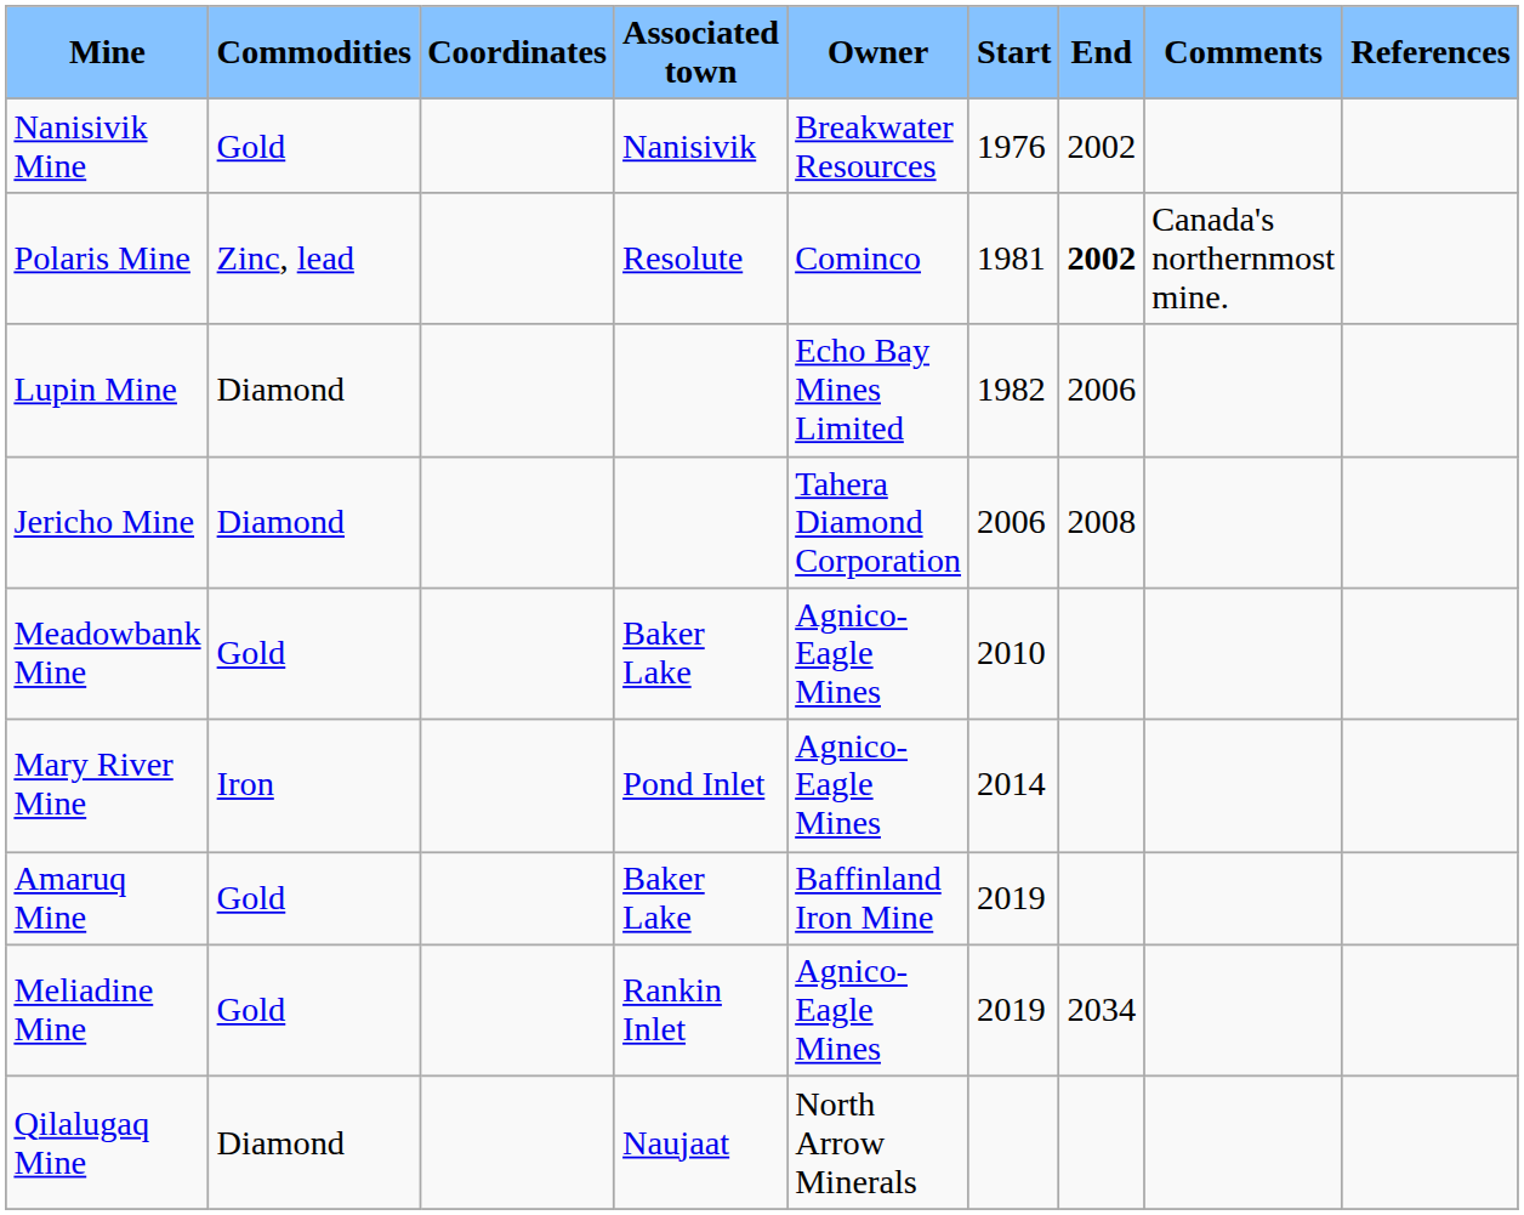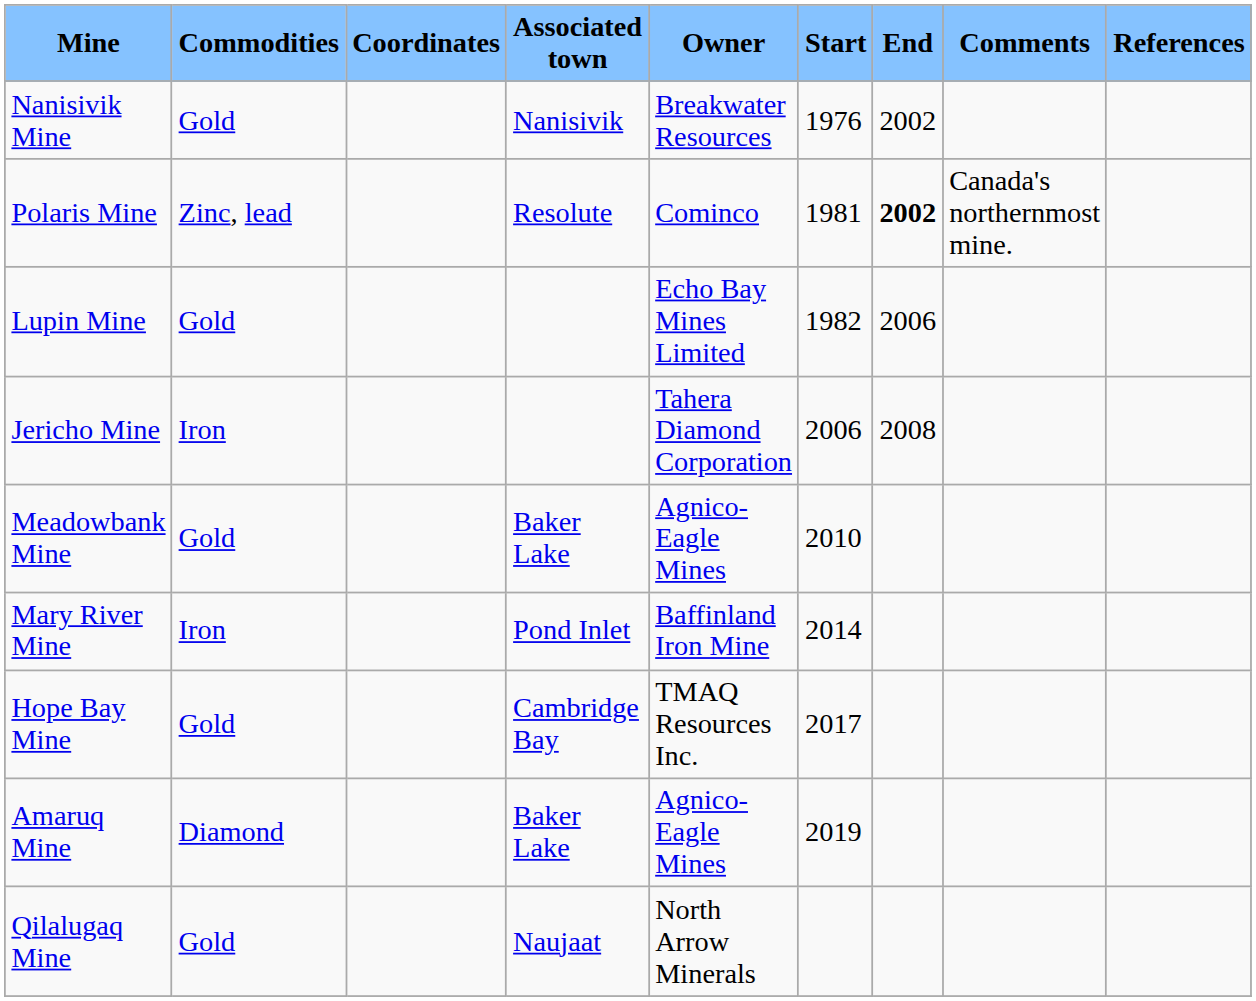Lupin Mine | Commodities: Diamond -> Gold
Jericho Mine | Commodities: Diamond -> Iron
Mary River Mine | Owner: Agnico-Eagle Mines -> Baffinland Iron Mine
+ row: Hope Bay Mine | Gold | Cambridge Bay | TMAQ Resources Inc. | 2017
Amaruq Mine | Commodities: Gold -> Diamond
Amaruq Mine | Owner: Baffinland Iron Mine -> Agnico-Eagle Mines
- row: Meliadine Mine | Gold | Rankin Inlet | Agnico-Eagle Mines | 2019 | 2034
Qilalugaq Mine | Commodities: Diamond -> Gold
